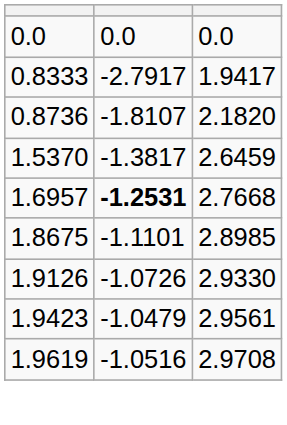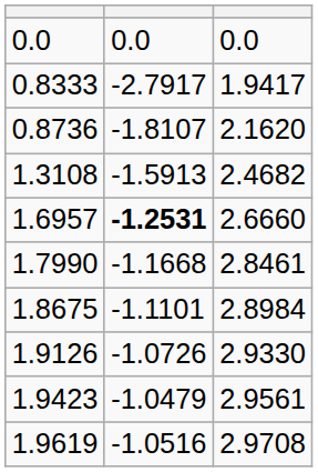0.8736 | column 3: 2.1820 -> 2.1620
+ row: 1.3108 | -1.5913 | 2.4682
- row: 1.5370 | -1.3817 | 2.6459
1.6957 | column 3: 2.7668 -> 2.6660
+ row: 1.7990 | -1.1668 | 2.8461
1.8675 | column 3: 2.8985 -> 2.8984
